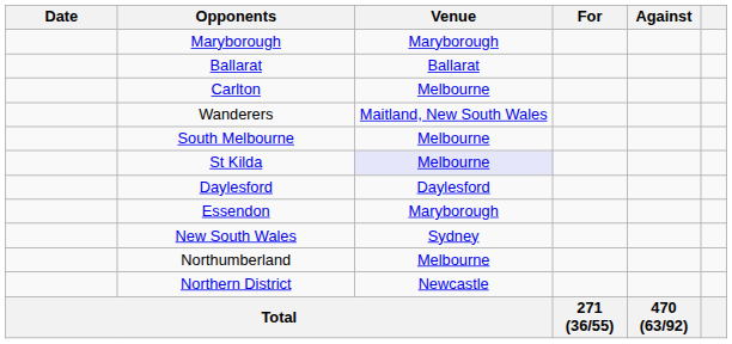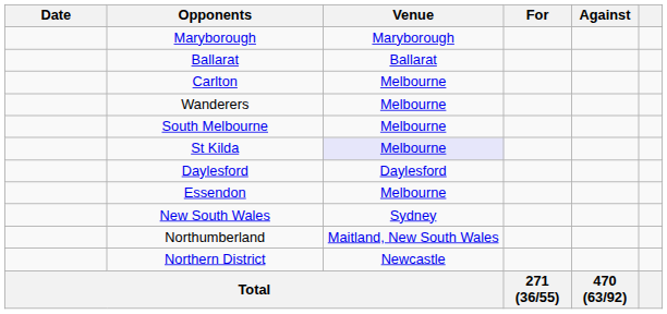Wanderers | Venue: Maitland, New South Wales -> Melbourne
Essendon | Venue: Maryborough -> Melbourne
Northumberland | Venue: Melbourne -> Maitland, New South Wales
